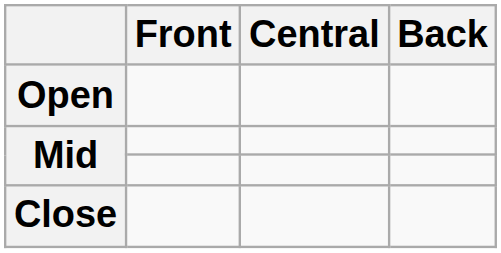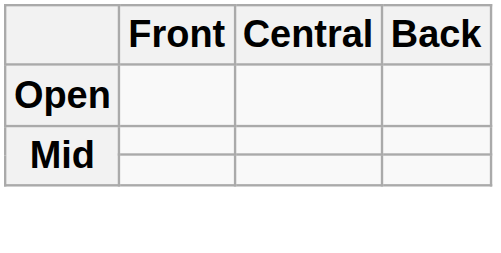- row: Close
